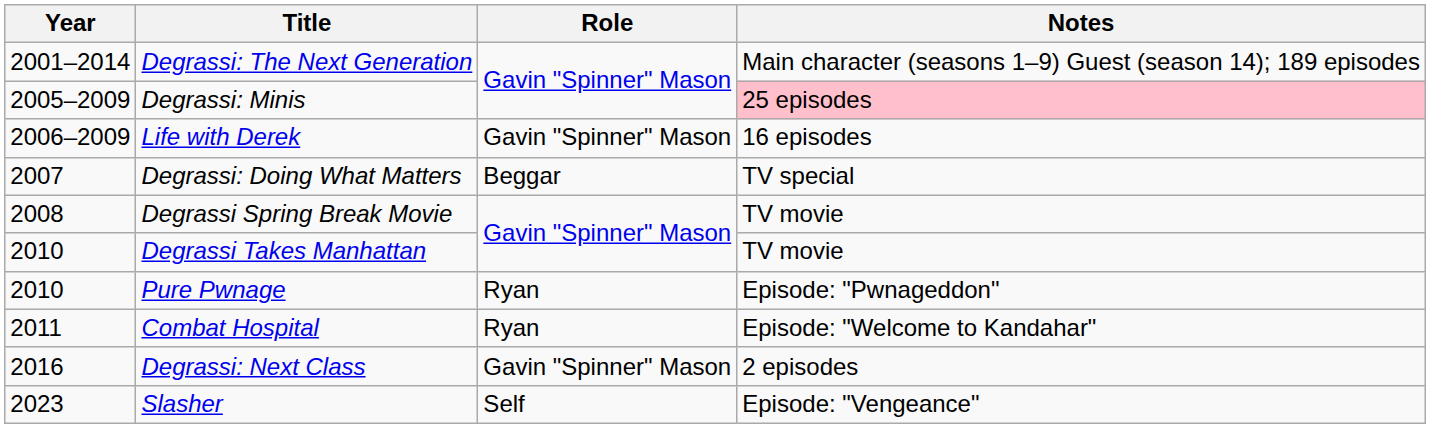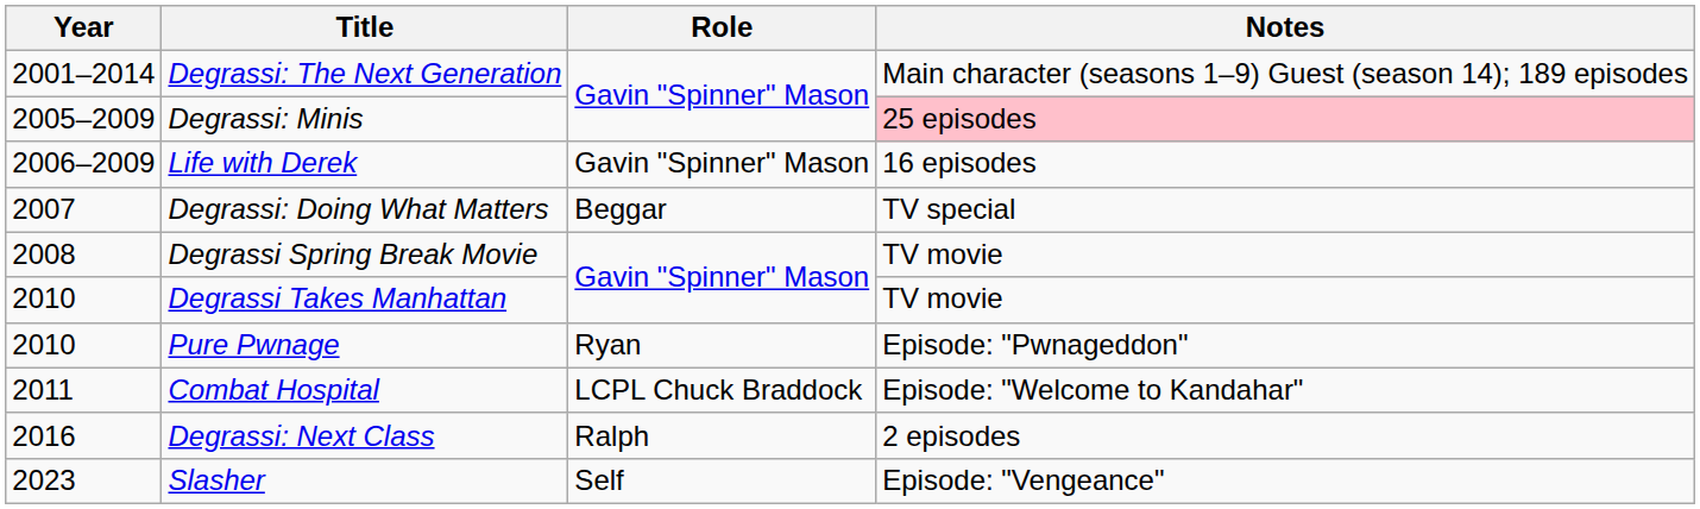Combat Hospital | Role: Ryan -> LCPL Chuck Braddock
Degrassi: Next Class | Role: Gavin "Spinner" Mason -> Ralph
